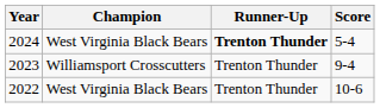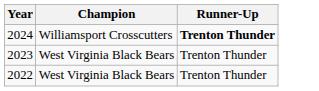- column: Score | 5-4 | 9-4 | 10-6
2024 | Champion: West Virginia Black Bears -> Williamsport Crosscutters
2023 | Champion: Williamsport Crosscutters -> West Virginia Black Bears
